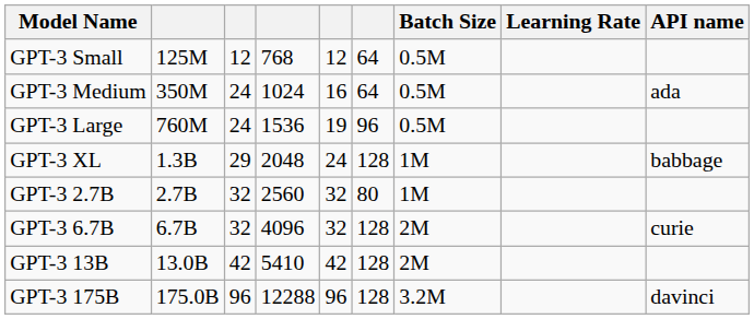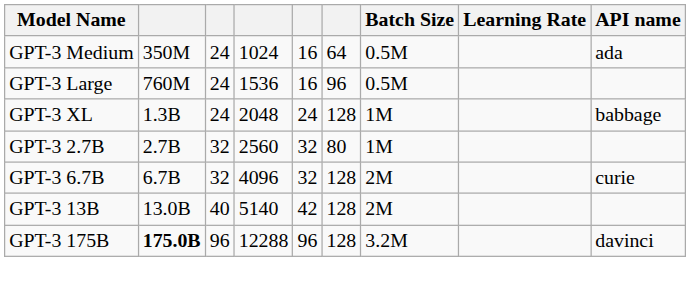- row: GPT-3 Small | 125M | 12 | 768 | 12 | 64 | 0.5M
GPT-3 Large | column 5: 19 -> 16
GPT-3 XL | column 3: 29 -> 24
GPT-3 13B | column 3: 42 -> 40
GPT-3 13B | column 4: 5410 -> 5140
GPT-3 175B | column 2: normal -> bold
